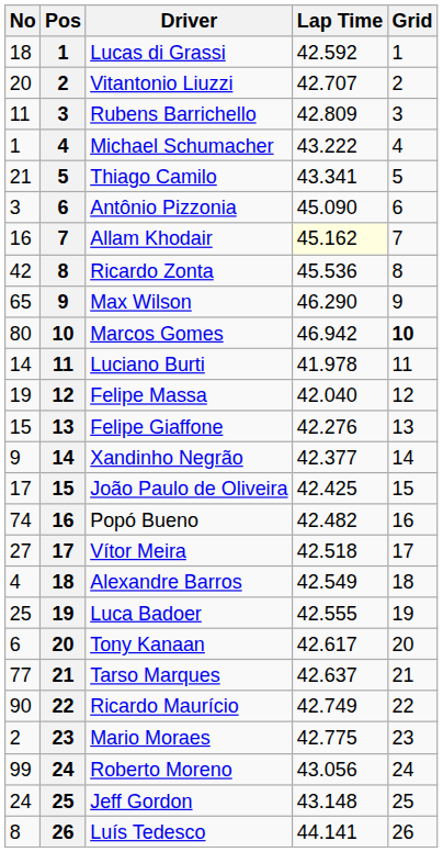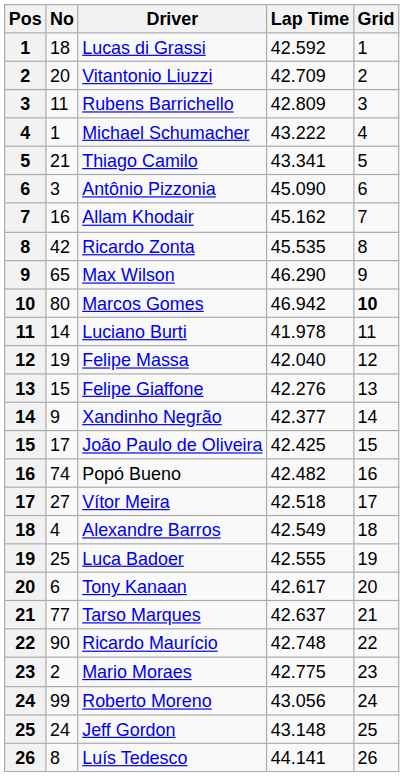columns swapped: Pos <-> No
Vitantonio Liuzzi | Lap Time: 42.707 -> 42.709
Allam Khodair | Lap Time: lightyellow background -> no background
Ricardo Zonta | Lap Time: 45.536 -> 45.535
Ricardo Maurício | Lap Time: 42.749 -> 42.748
